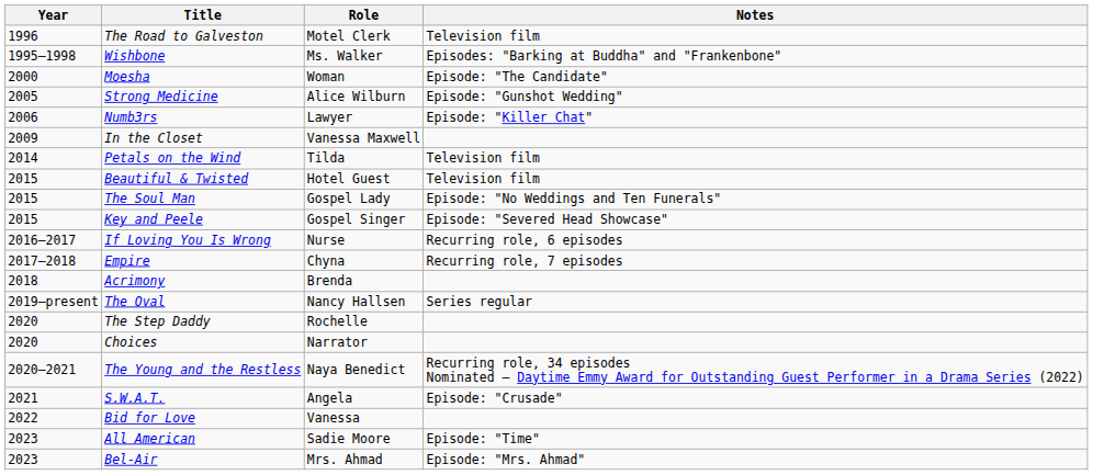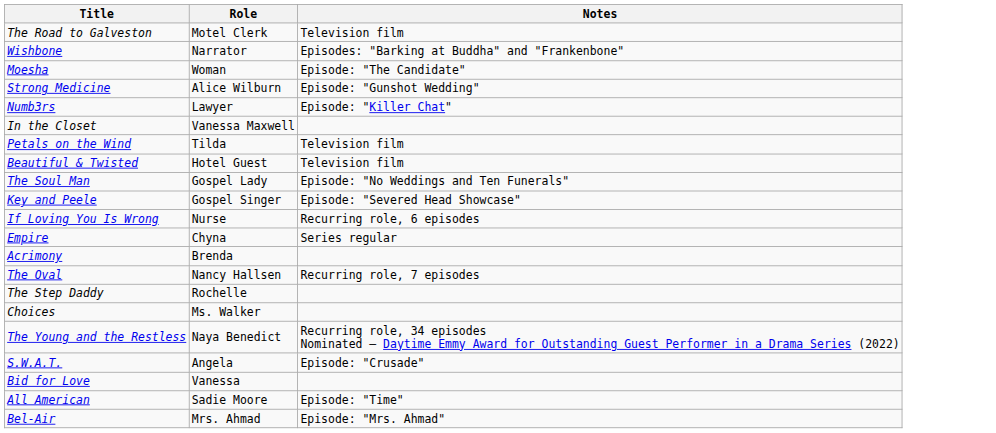- column: Year | 1996 | 1995–1998 | 2000 | 2005 | 2006 | 2009 | 2014 | 2015 | 2015 | 2015 | 2016–2017 | 2017–2018 | 2018 | 2019–present | 2020 | 2020 | 2020–2021 | 2021 | 2022 | 2023 | 2023
Wishbone | Role: Ms. Walker -> Narrator
Empire | Notes: Recurring role, 7 episodes -> Series regular
The Oval | Notes: Series regular -> Recurring role, 7 episodes
Choices | Role: Narrator -> Ms. Walker
